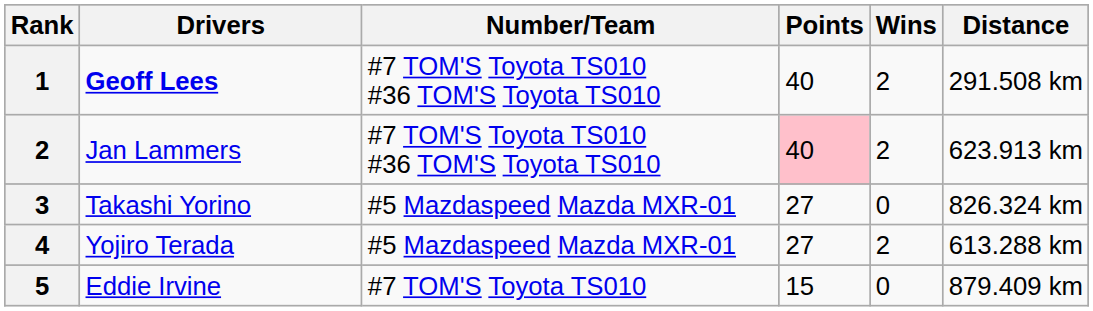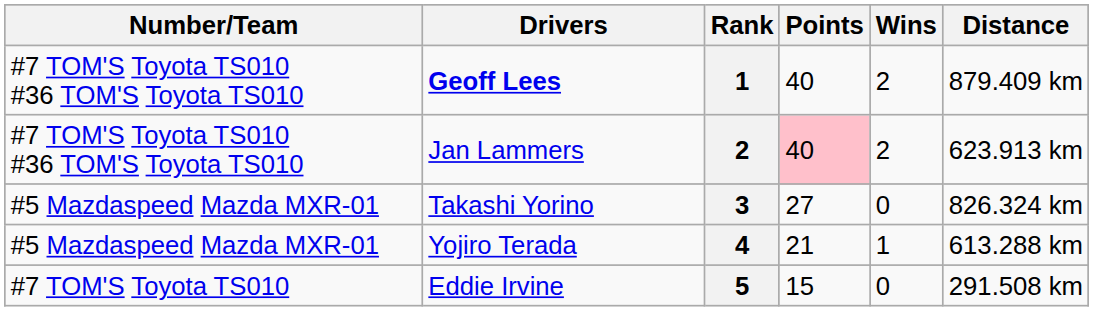columns swapped: Rank <-> Number/Team
Geoff Lees | Distance: 291.508 km -> 879.409 km
Yojiro Terada | Points: 27 -> 21
Yojiro Terada | Wins: 2 -> 1
Eddie Irvine | Distance: 879.409 km -> 291.508 km
